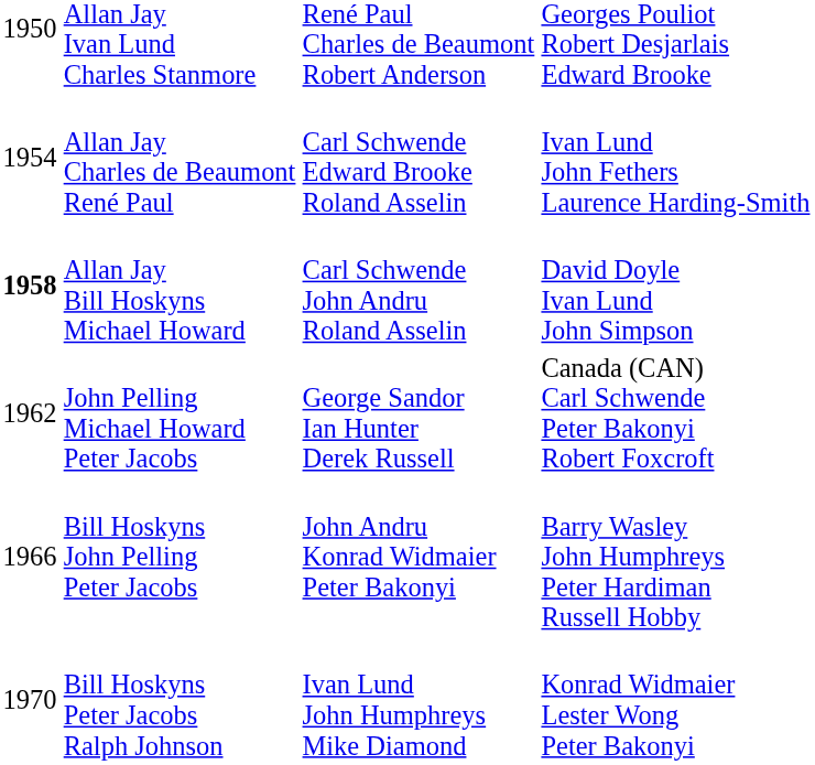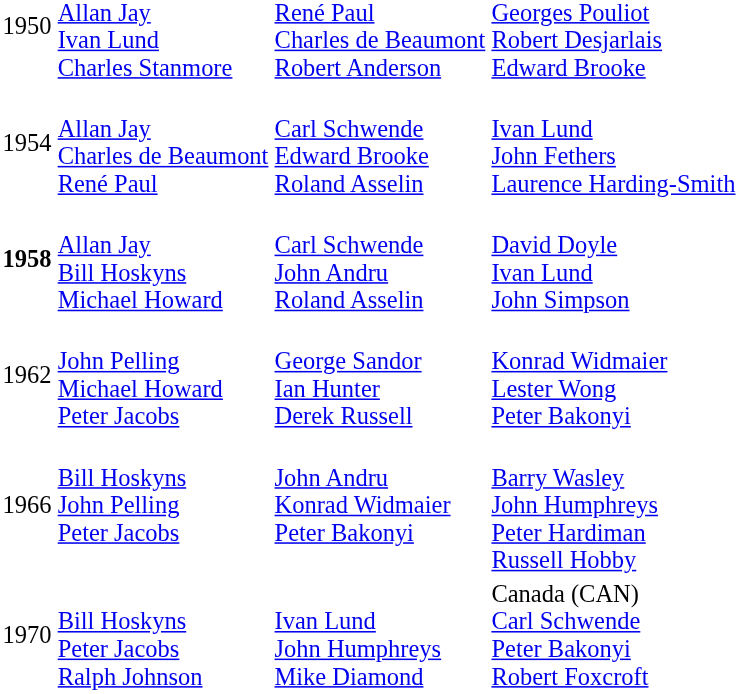John Pelling Michael Howard Peter Jacobs | column 4: Canada (CAN) Carl Schwende Peter Bakonyi Robert Foxcroft -> Konrad Widmaier Lester Wong Peter Bakonyi
Bill Hoskyns Peter Jacobs Ralph Johnson | column 4: Konrad Widmaier Lester Wong Peter Bakonyi -> Canada (CAN) Carl Schwende Peter Bakonyi Robert Foxcroft
